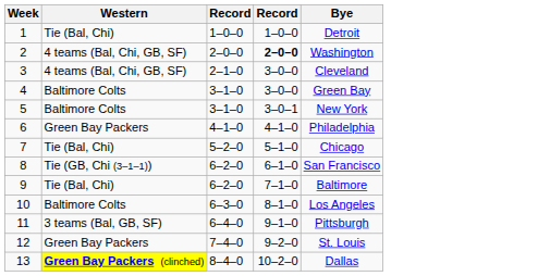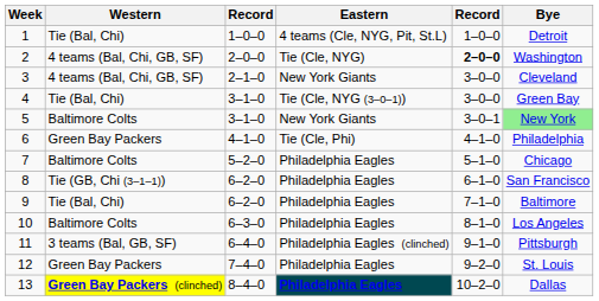+ column: Eastern | 4 teams (Cle, NYG, Pit, St.L) | Tie (Cle, NYG) | New York Giants | Tie (Cle, NYG (3–0–1)) | New York Giants | Tie (Cle, Phi) | Philadelphia Eagles | Philadelphia Eagles | Philadelphia Eagles | Philadelphia Eagles | Philadelphia Eagles (clinched) | Philadelphia Eagles | Philadelphia Eagles
4 | Western: Baltimore Colts -> Tie (Bal, Chi)
5 | Bye: no background -> lightgreen background
7 | Western: Tie (Bal, Chi) -> Baltimore Colts
